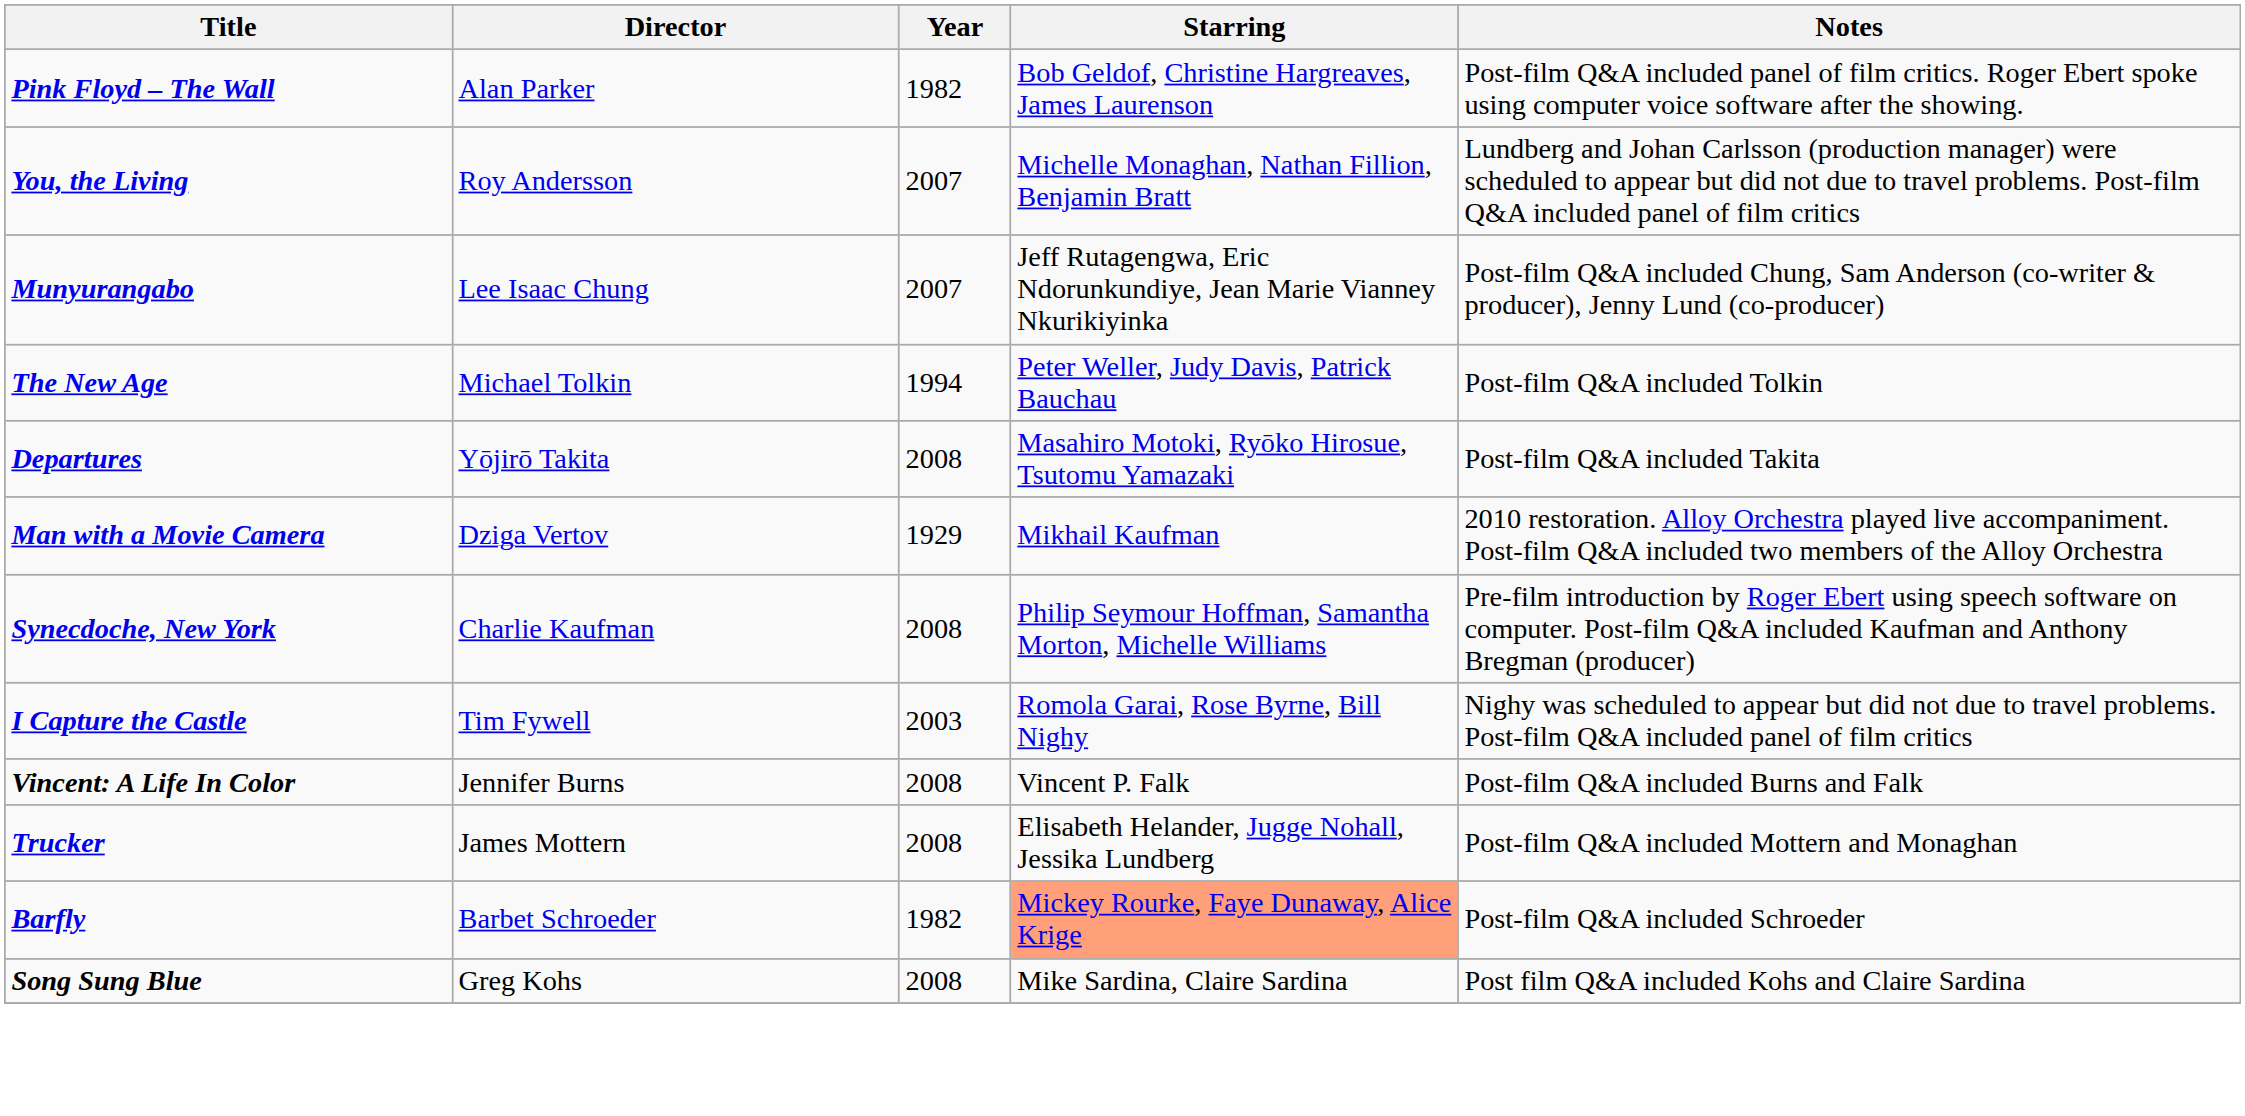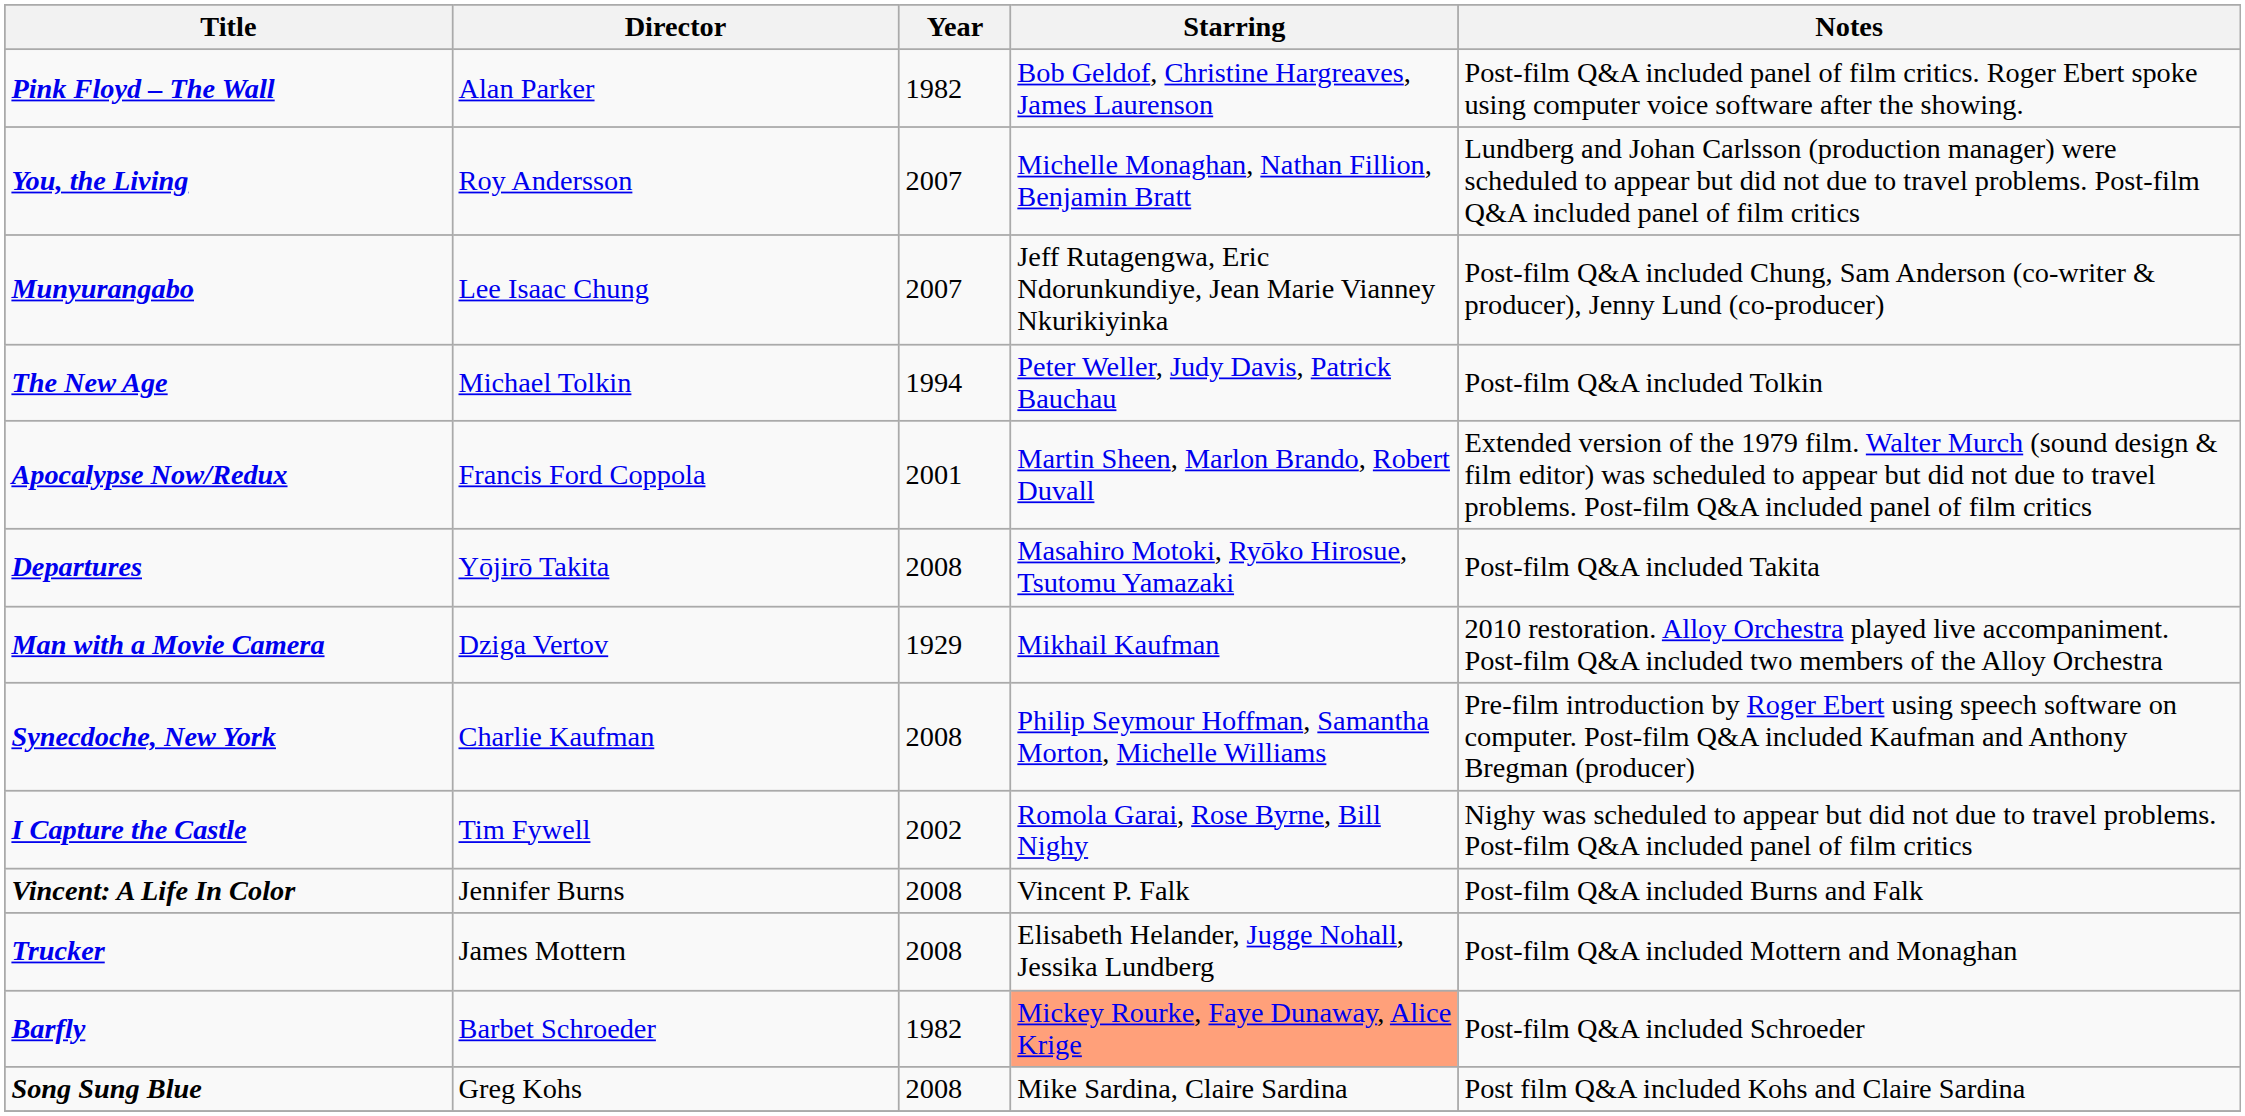+ row: Apocalypse Now/Redux | Francis Ford Coppola | 2001 | Martin Sheen, Marlon Brando, Robert Duvall | Extended version of the 1979 film. Walter Murch (sound design & film editor) was scheduled to appear but did not due to travel problems. Post-film Q&A included panel of film critics
I Capture the Castle | Year: 2003 -> 2002
